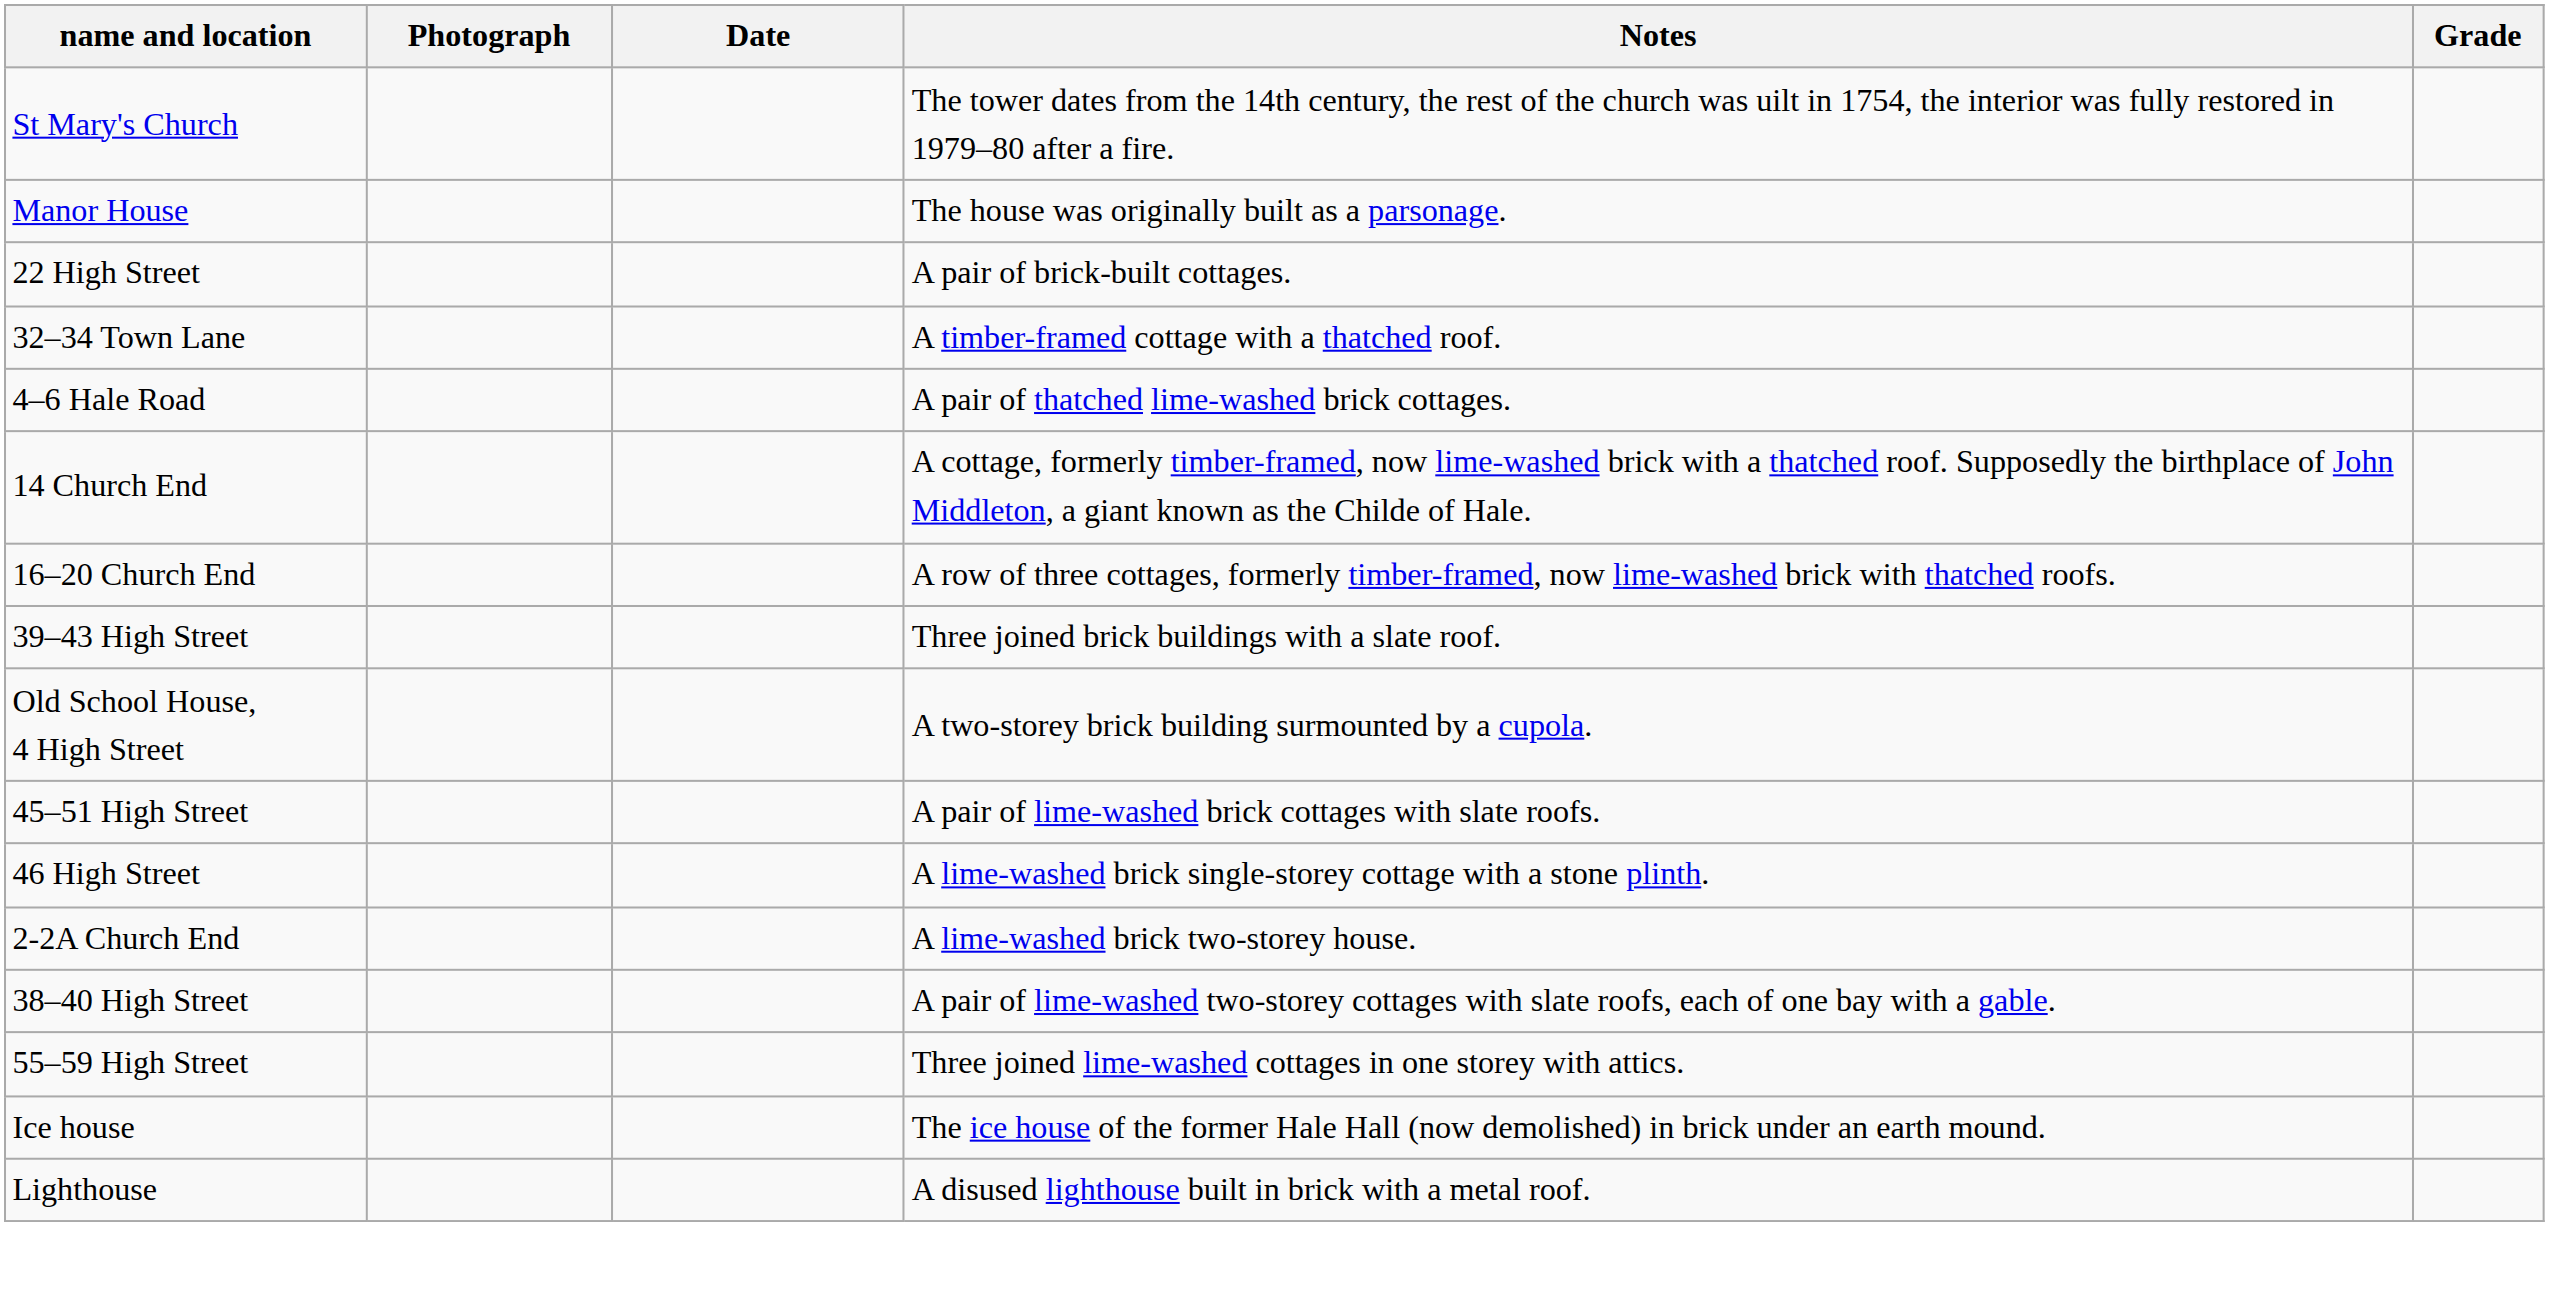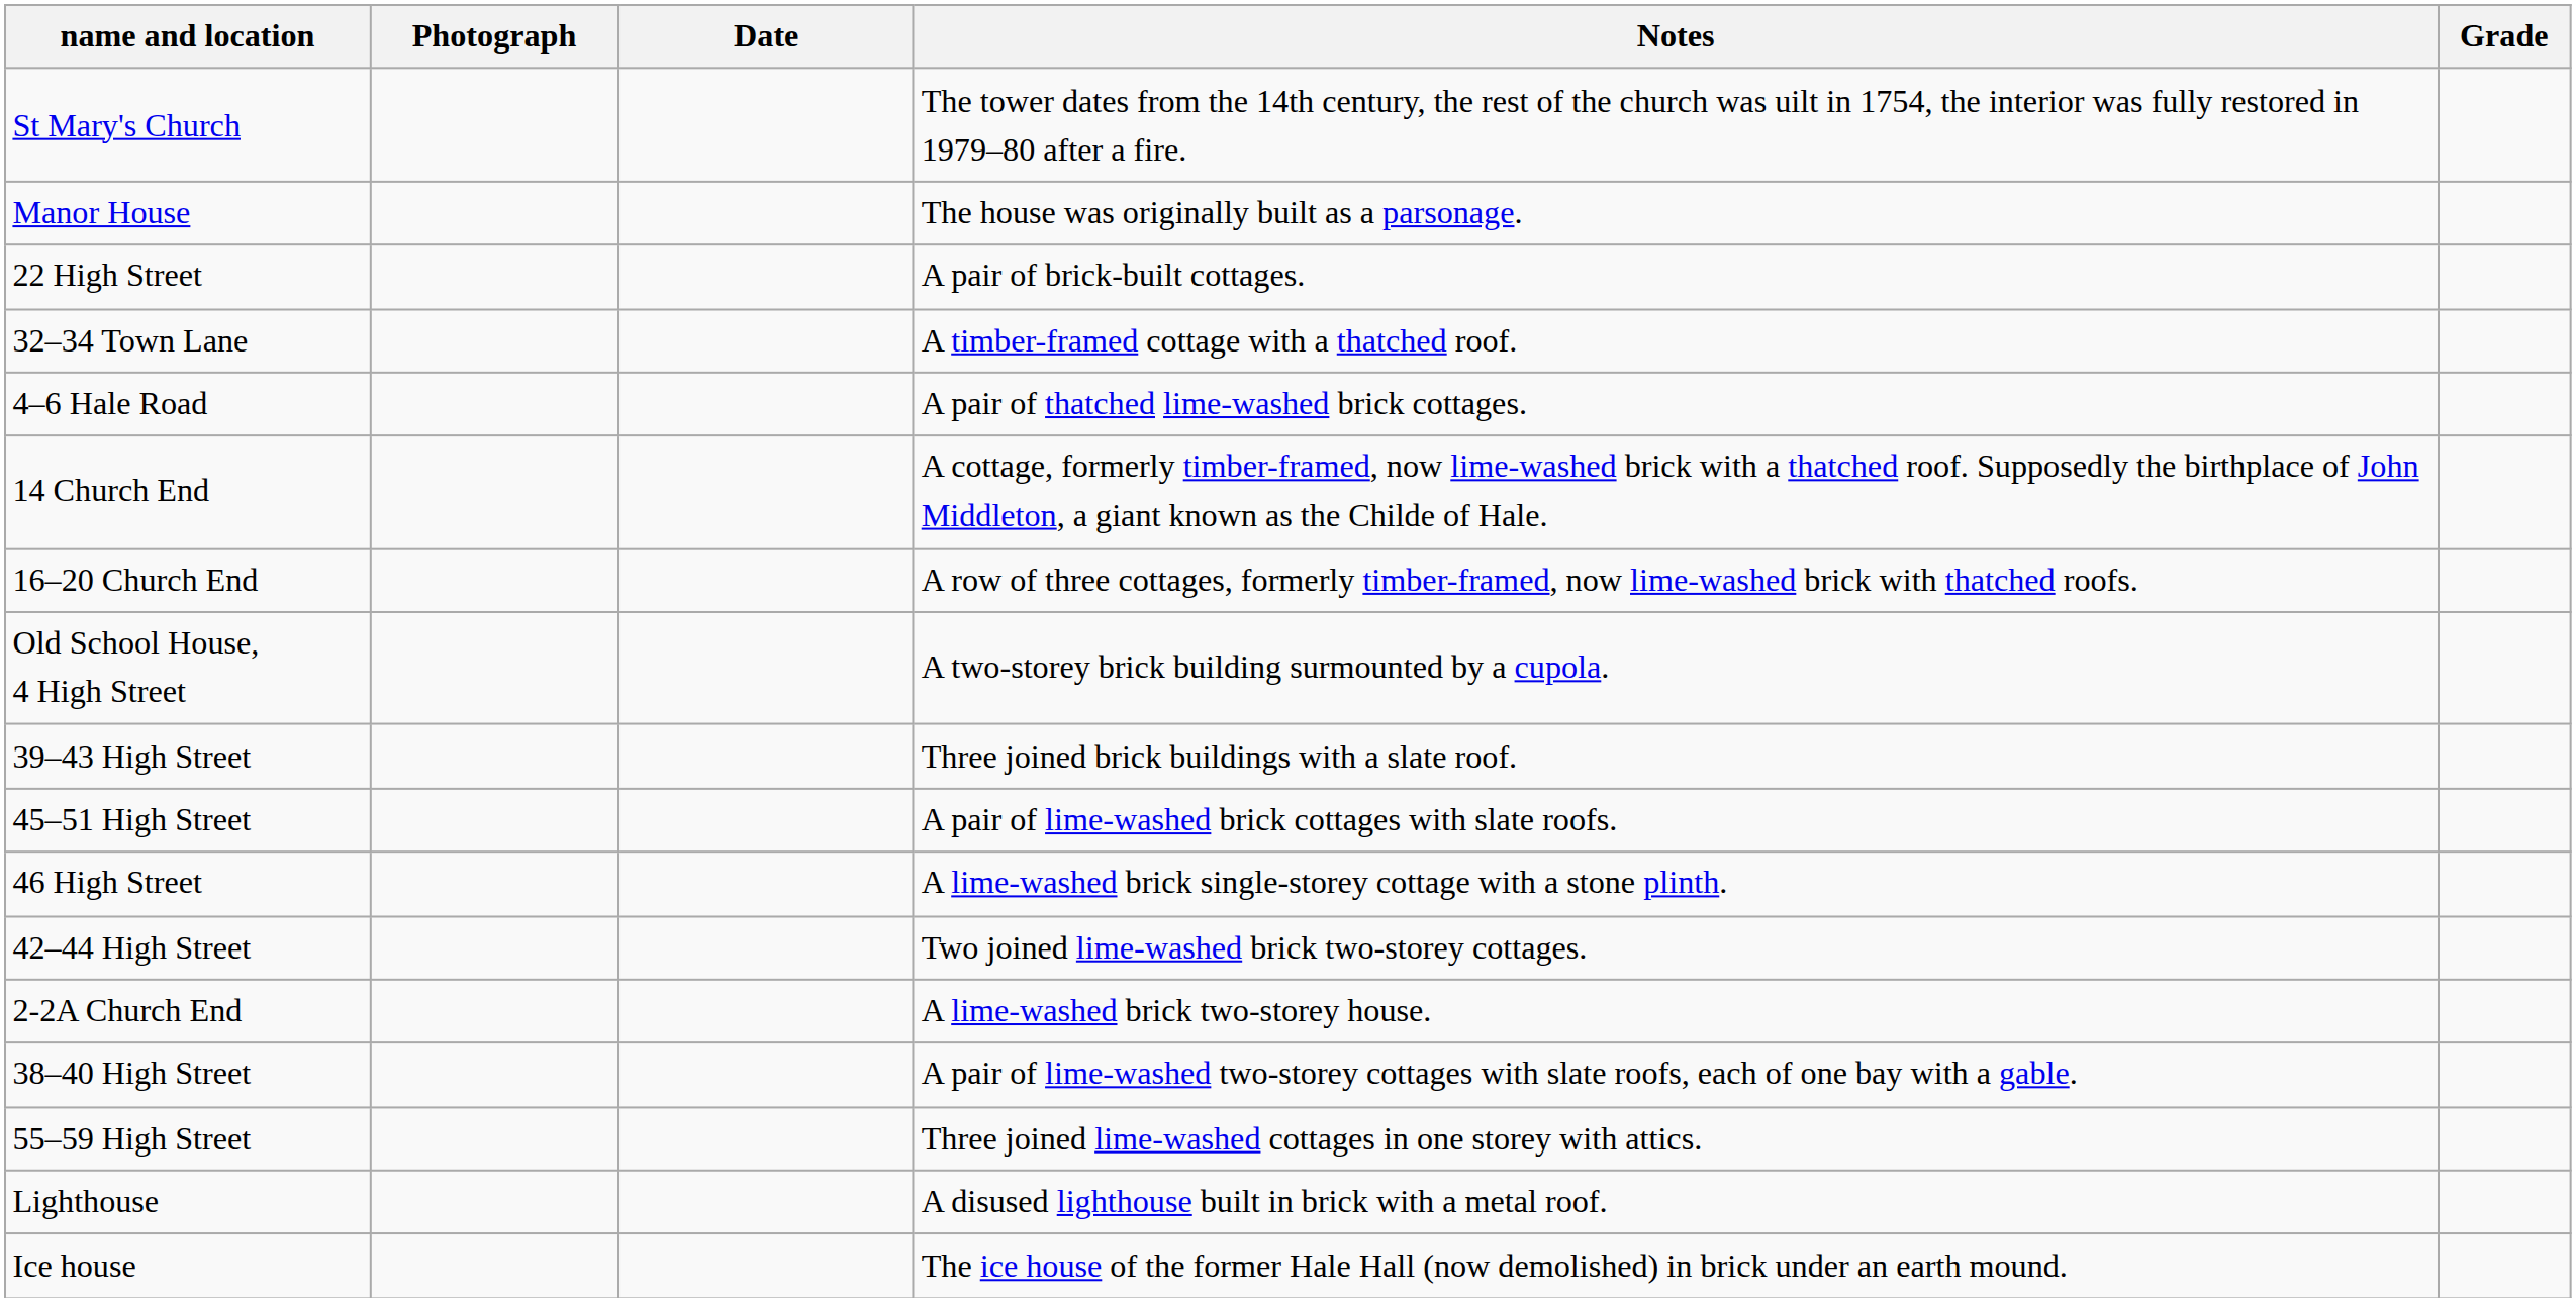rows swapped: Old School House, 4 High Street <-> 39–43 High Street
+ row: 42–44 High Street | Two joined lime-washed brick two-storey cottages.
rows swapped: Ice house <-> Lighthouse
